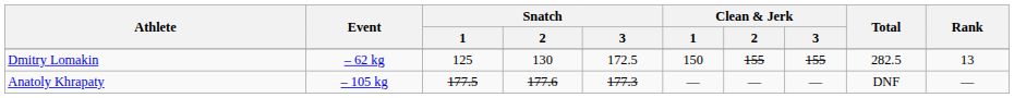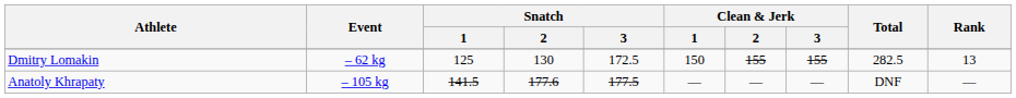Anatoly Khrapaty | Snatch / 1: 177.5 -> 141.5
Anatoly Khrapaty | Snatch / 3: 177.3 -> 177.5
